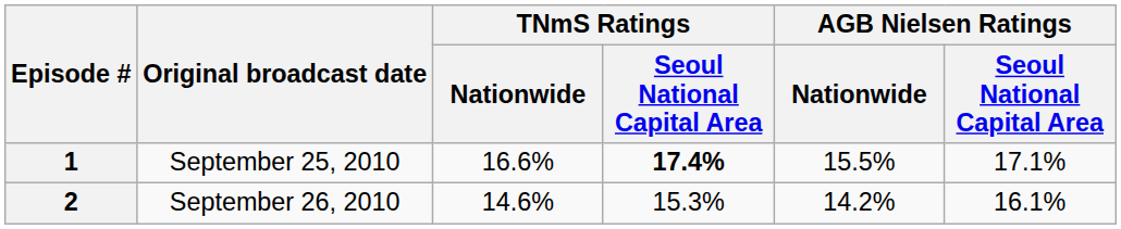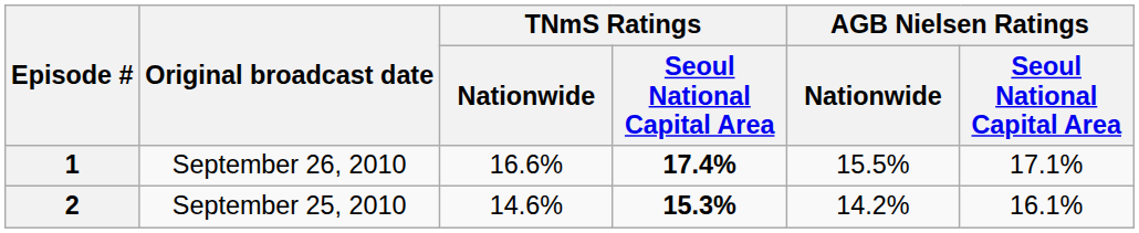1 | Original broadcast date: September 25, 2010 -> September 26, 2010
2 | Original broadcast date: September 26, 2010 -> September 25, 2010
2 | TNmS Ratings / Seoul National Capital Area: normal -> bold
